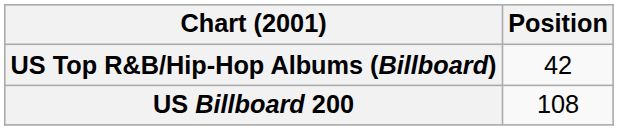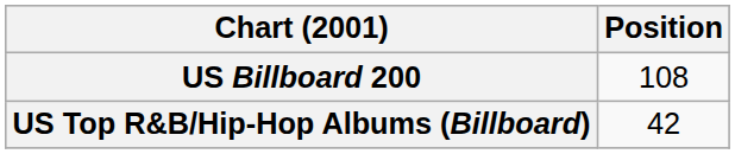rows swapped: US Billboard 200 <-> US Top R&B/Hip-Hop Albums (Billboard)
